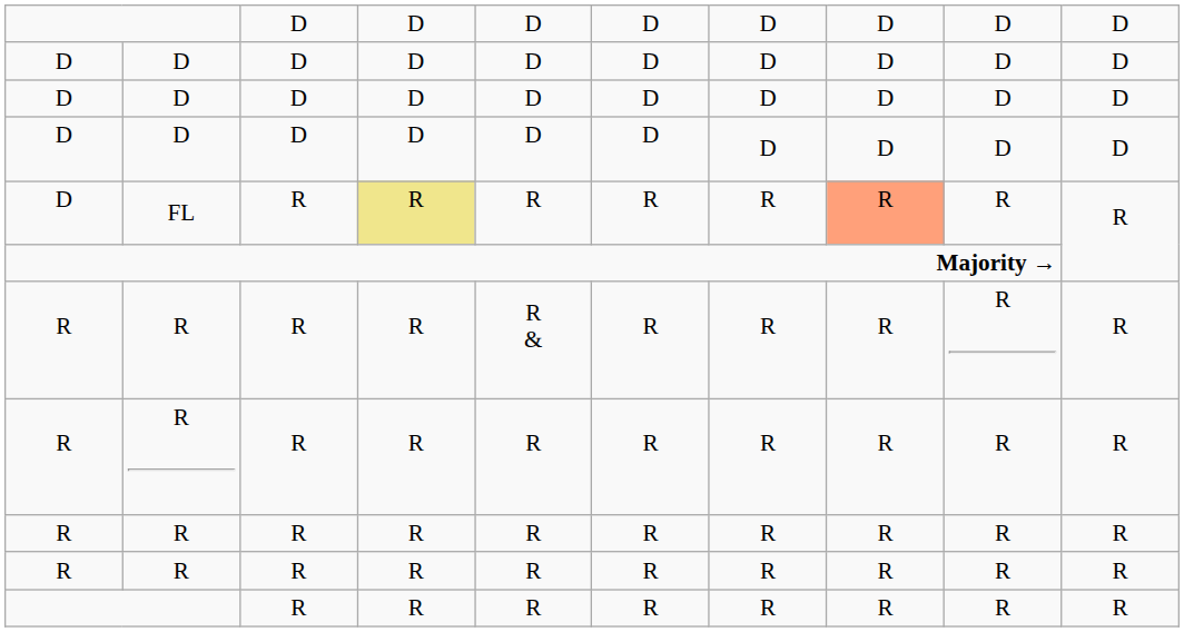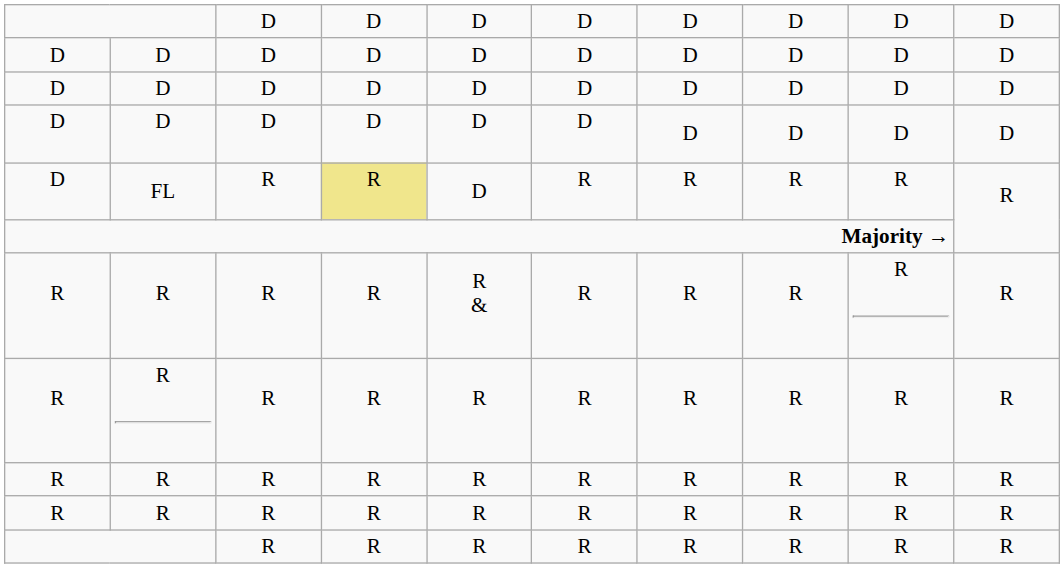FL | column 5: R -> D
FL | column 8: lightsalmon background -> no background
